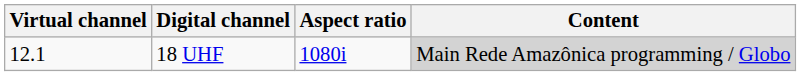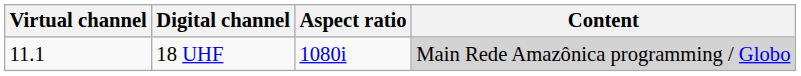18 UHF | Virtual channel: 12.1 -> 11.1
